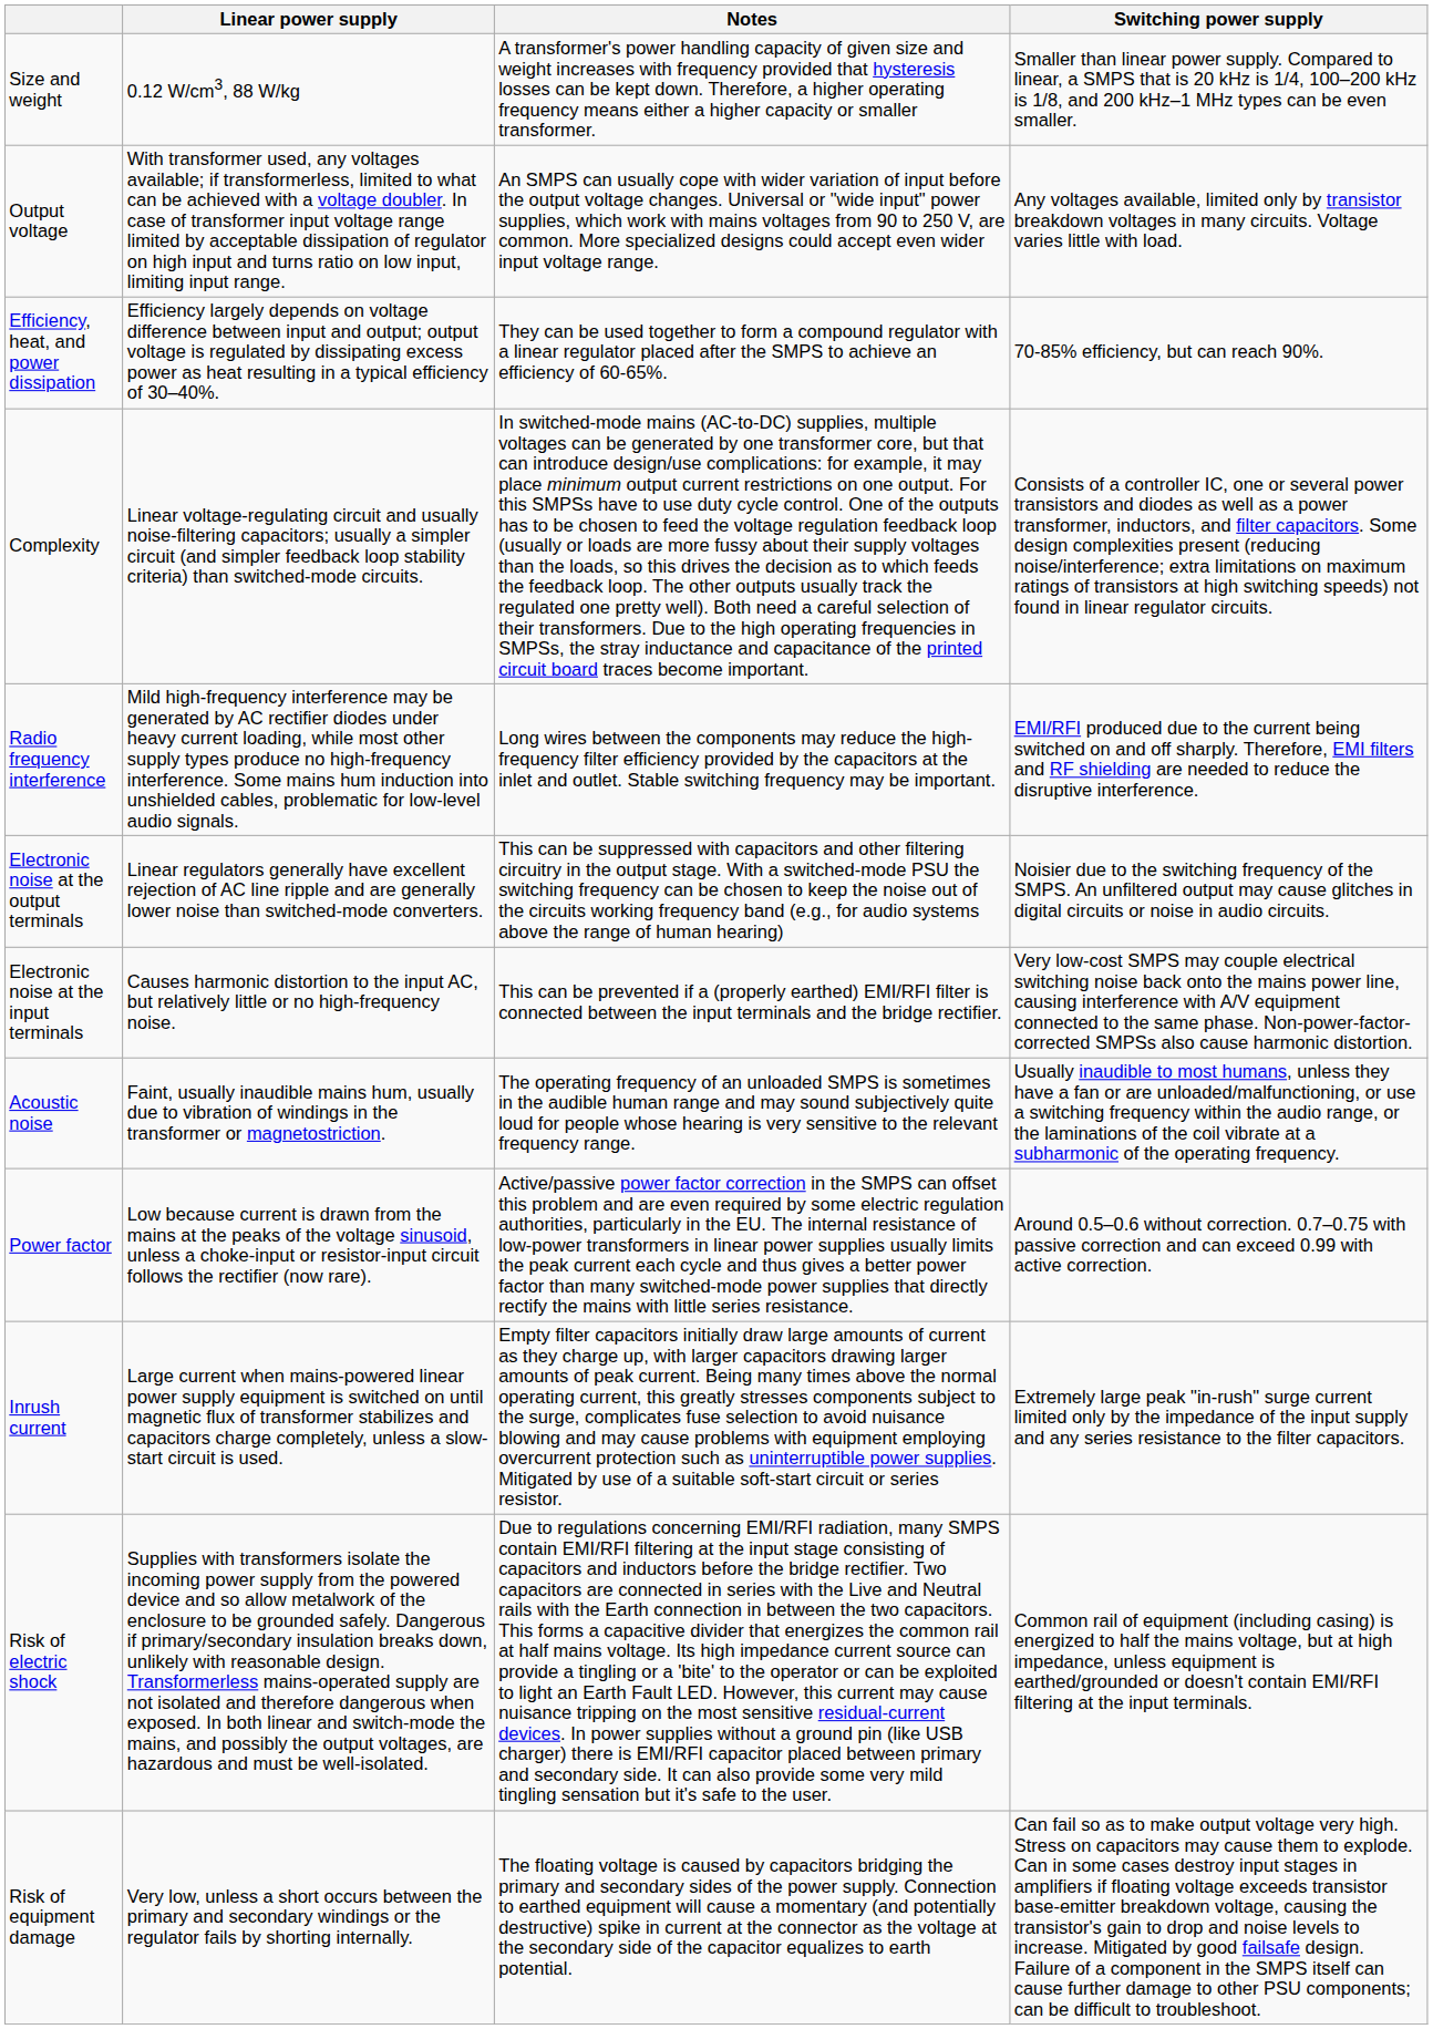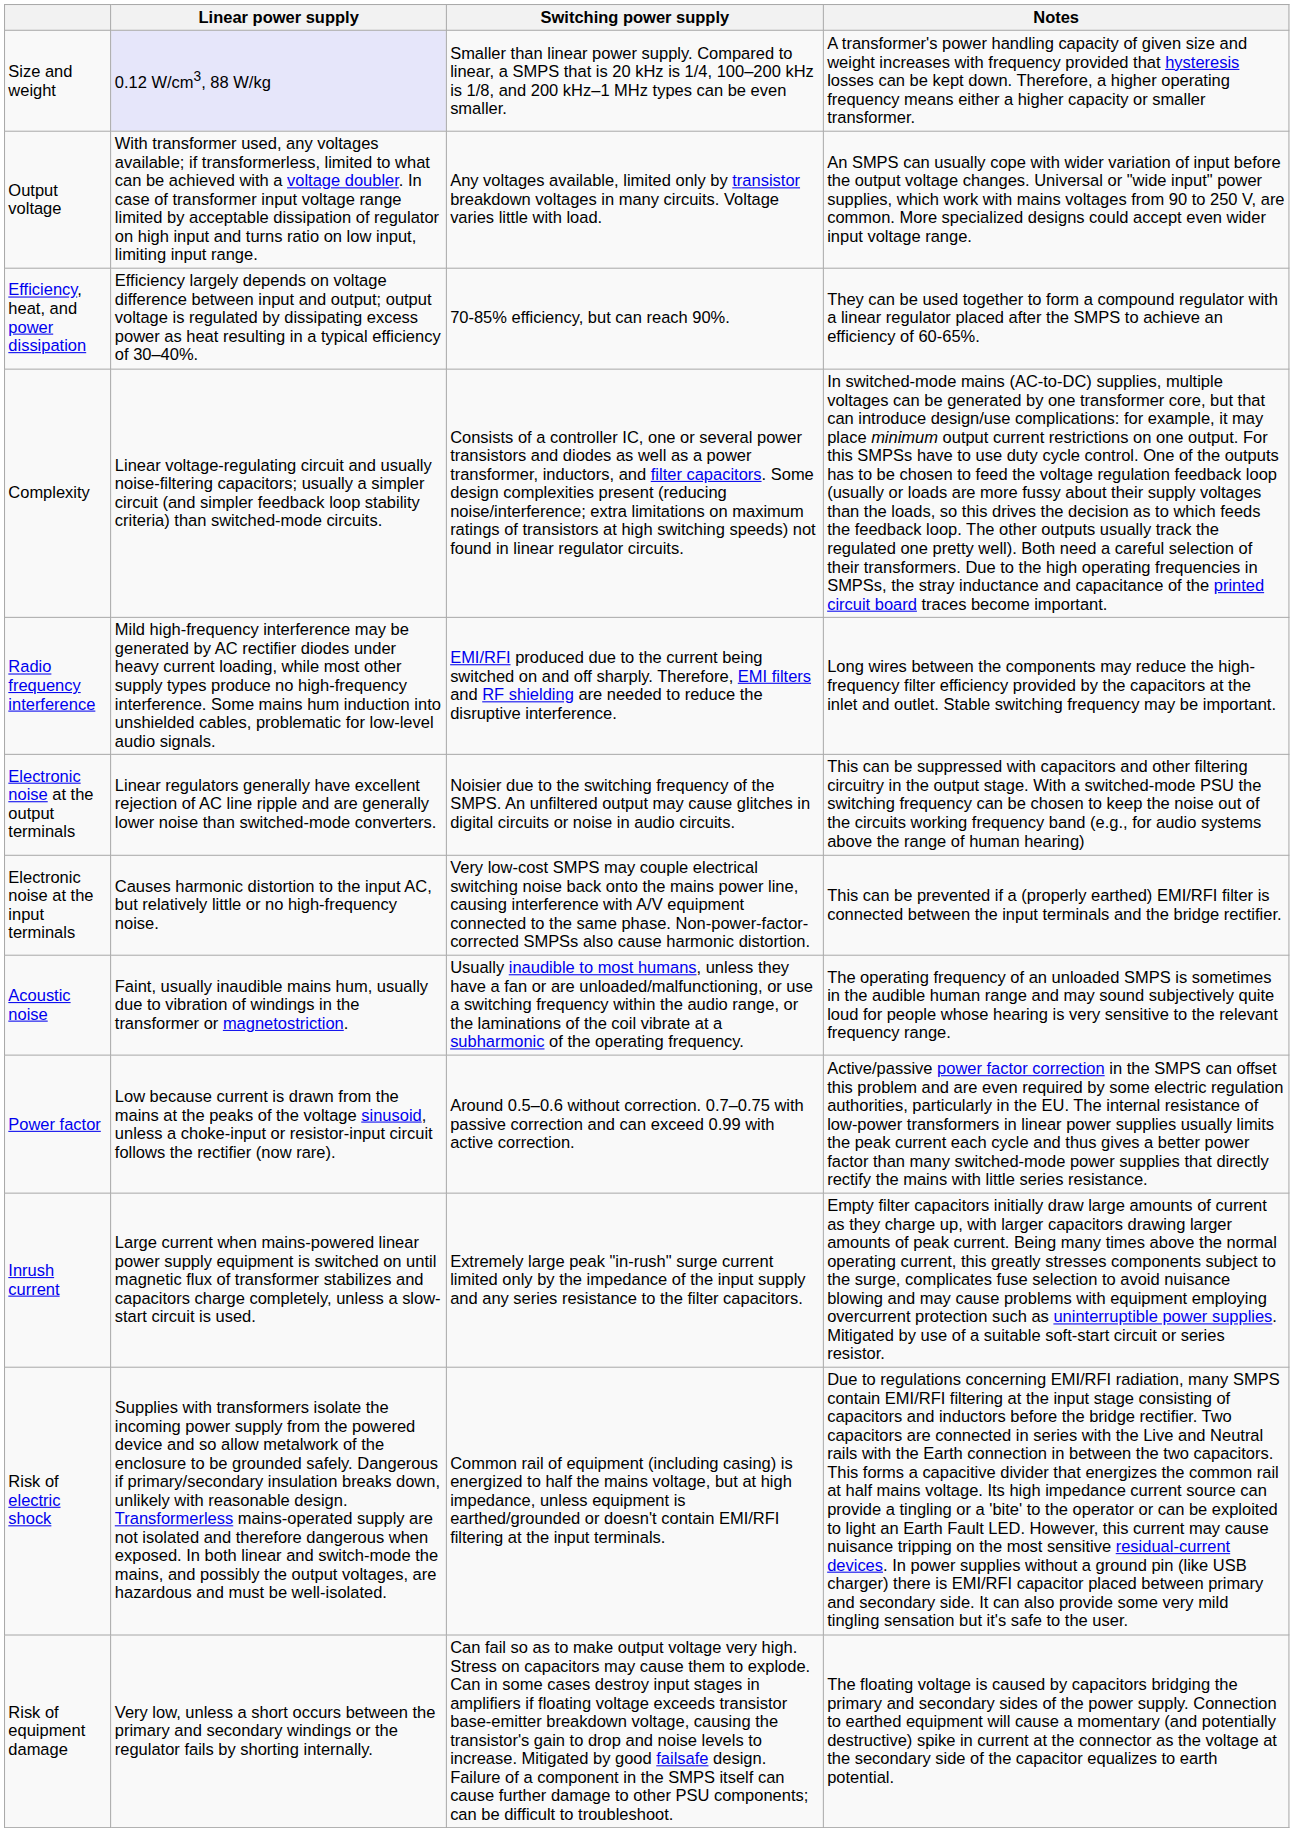columns swapped: Switching power supply <-> Notes
Size and weight | Linear power supply: no background -> lavender background
